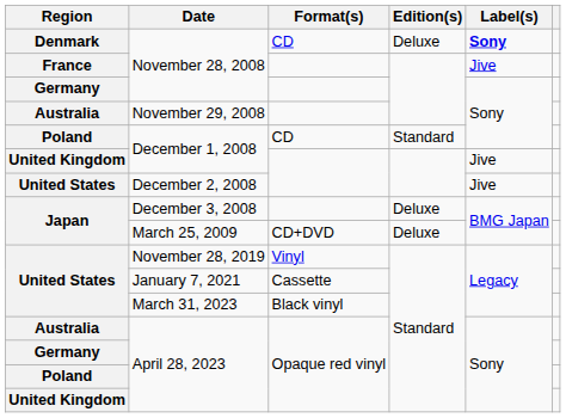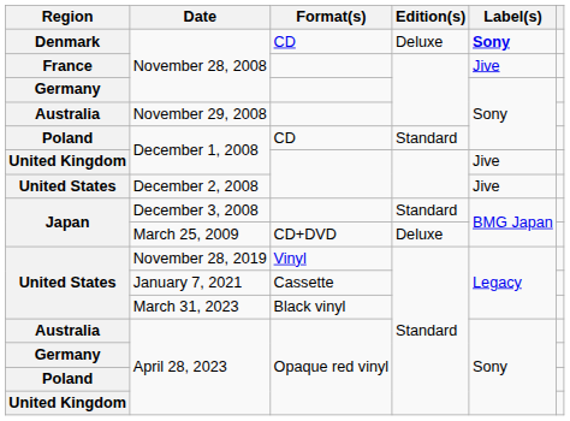December 3, 2008 | Edition(s): Deluxe -> Standard
